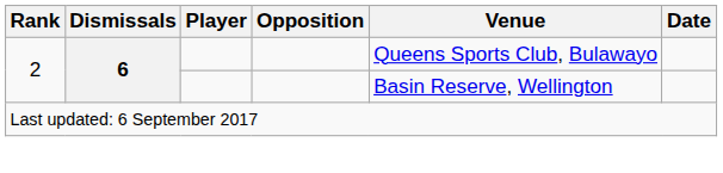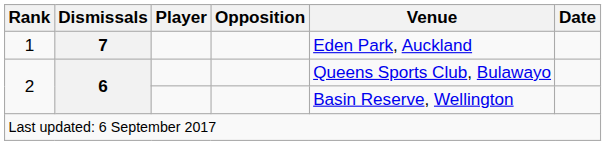+ row: 1 | 7 | Eden Park, Auckland
